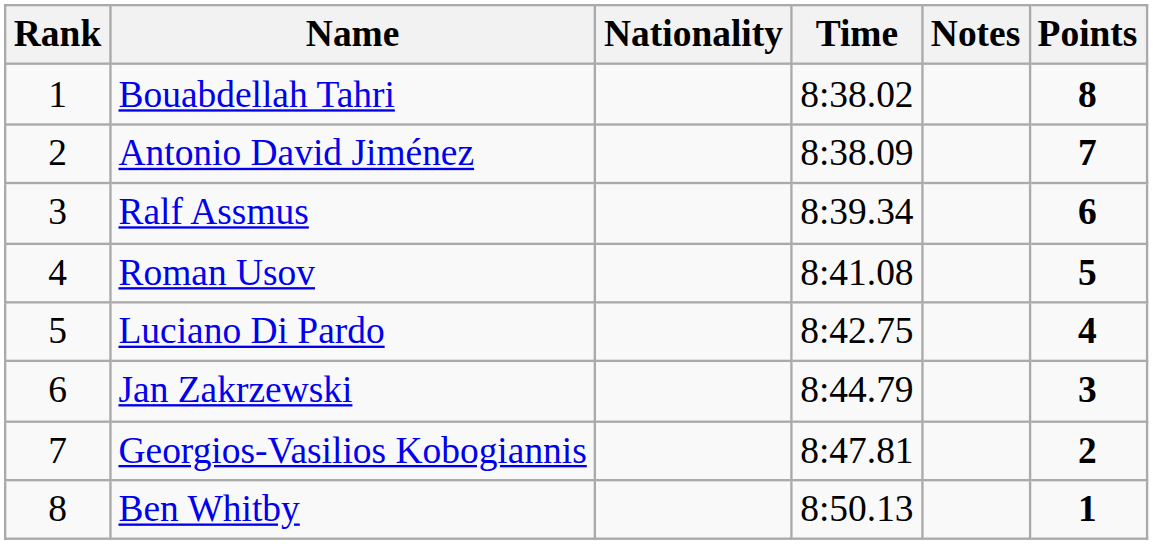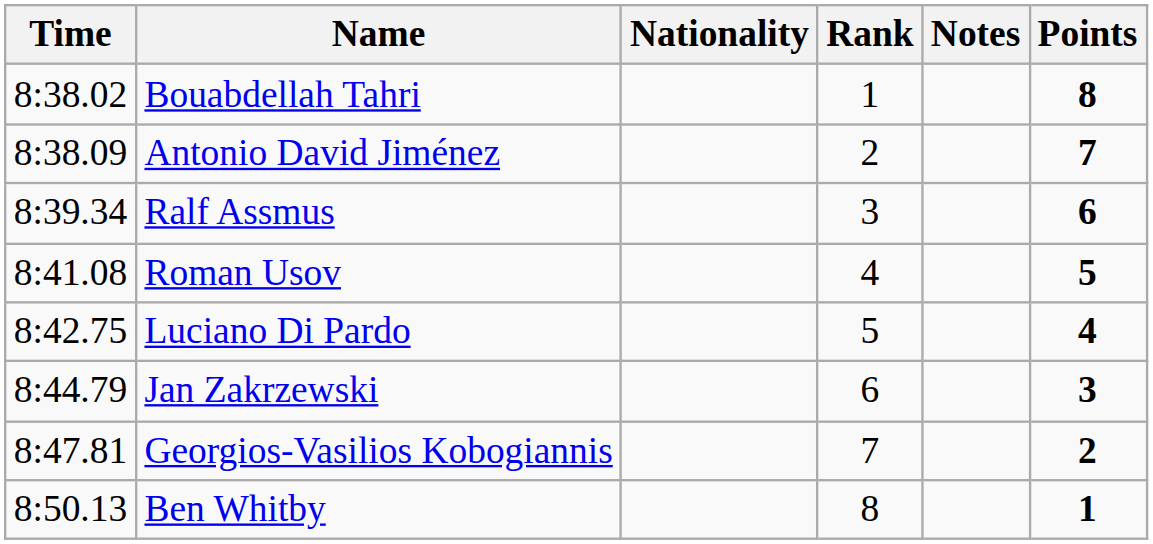columns swapped: Rank <-> Time
